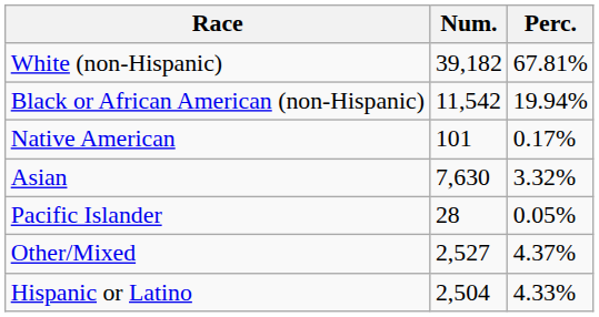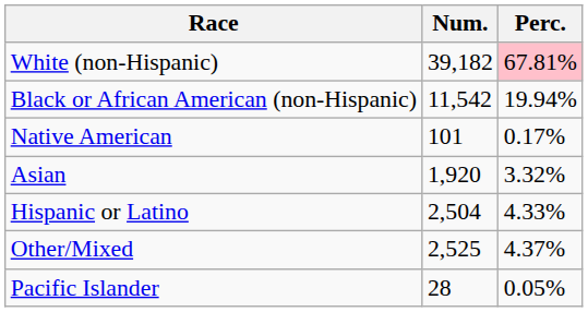White (non-Hispanic) | Perc.: no background -> pink background
Asian | Num.: 7,630 -> 1,920
rows swapped: Pacific Islander <-> Hispanic or Latino
Other/Mixed | Num.: 2,527 -> 2,525
